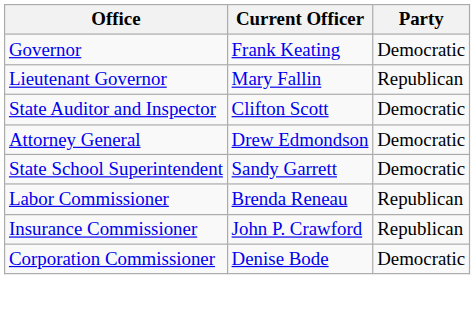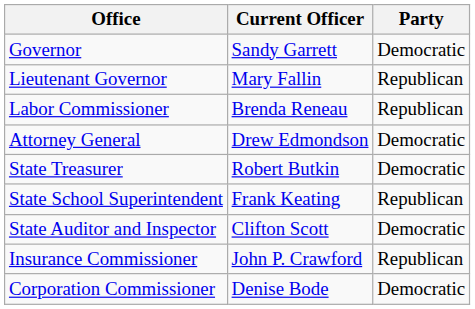Governor | Current Officer: Frank Keating -> Sandy Garrett
rows swapped: State Auditor and Inspector <-> Labor Commissioner
+ row: State Treasurer | Robert Butkin | Democratic
State School Superintendent | Current Officer: Sandy Garrett -> Frank Keating
State School Superintendent | Party: Democratic -> Republican
